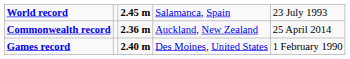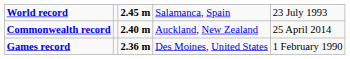Commonwealth record | column 3: 2.36 m -> 2.40 m
Games record | column 3: 2.40 m -> 2.36 m
